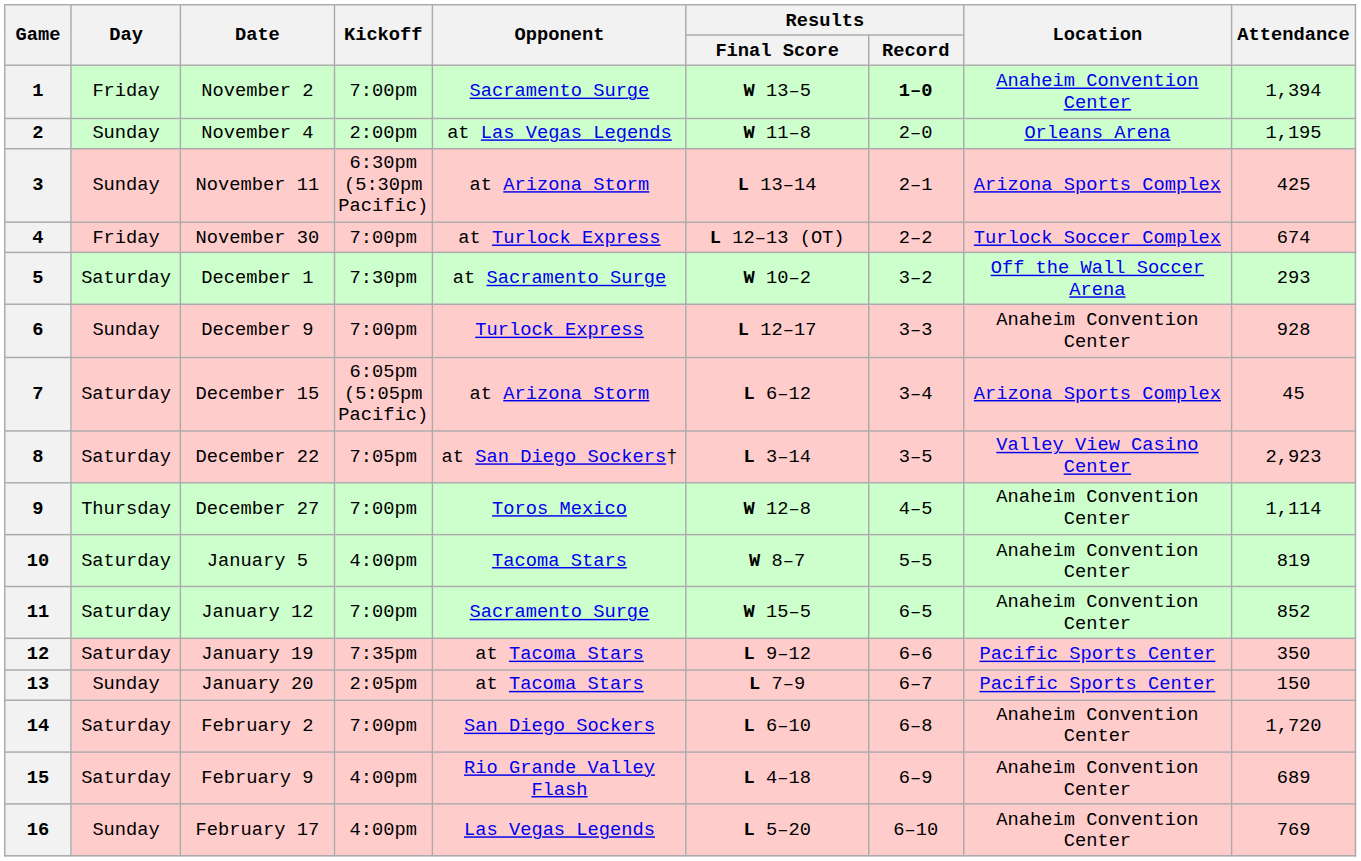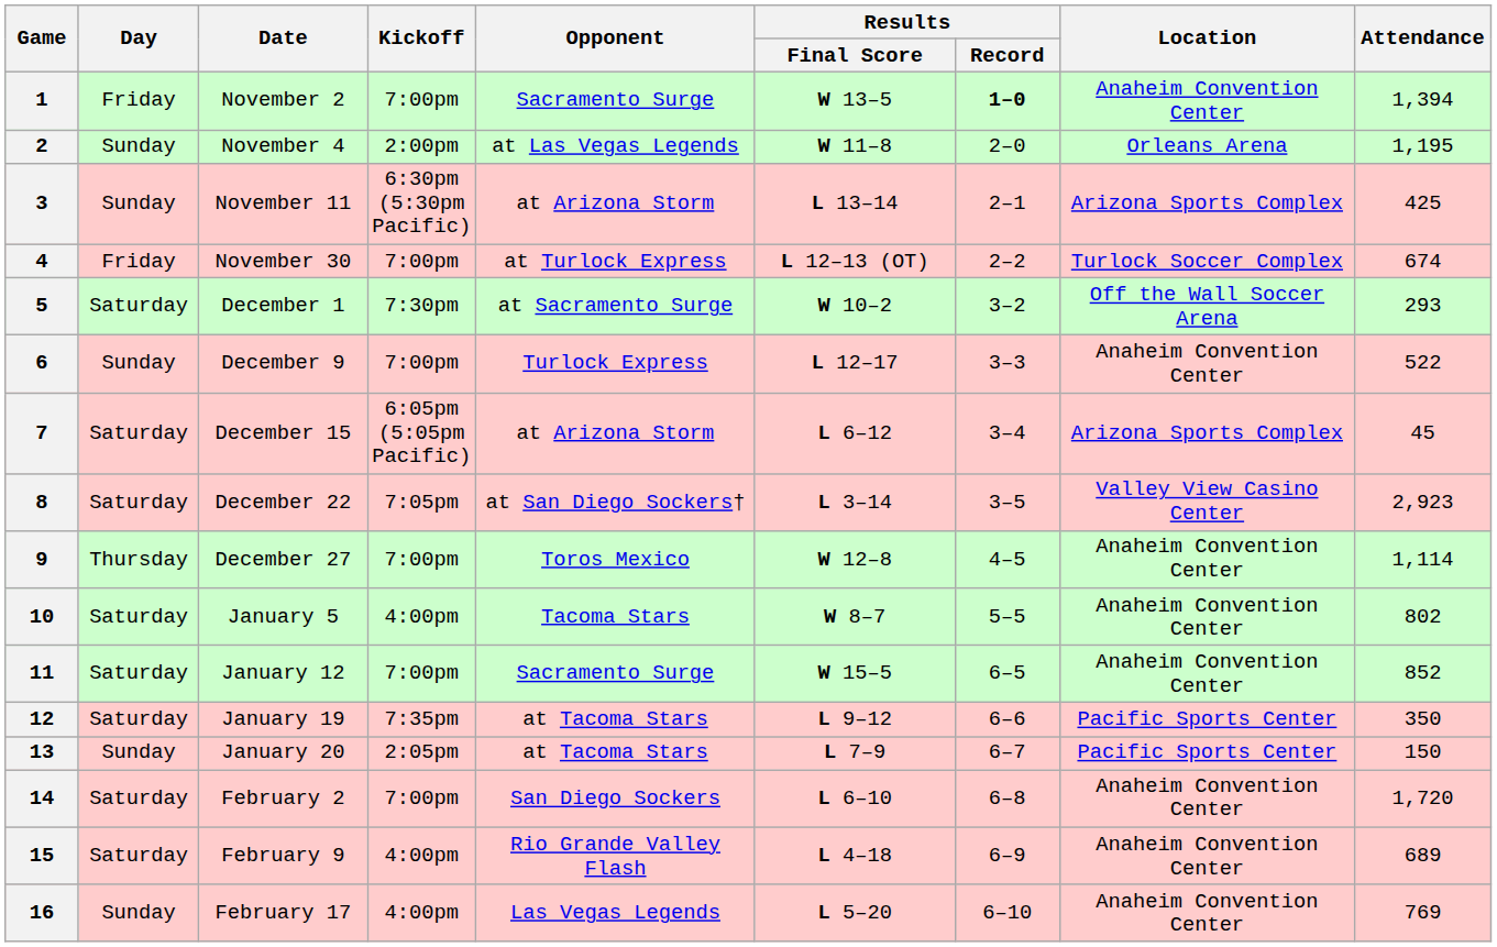6 | Attendance: 928 -> 522
10 | Attendance: 819 -> 802
